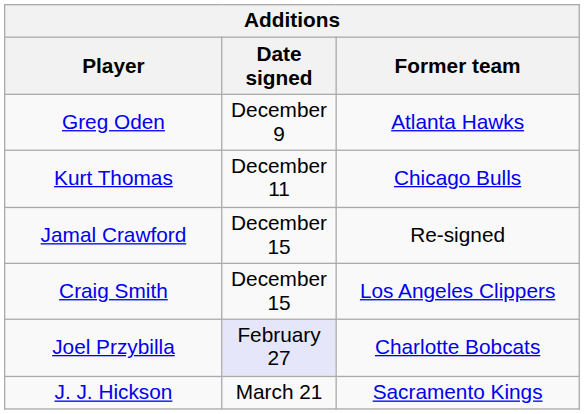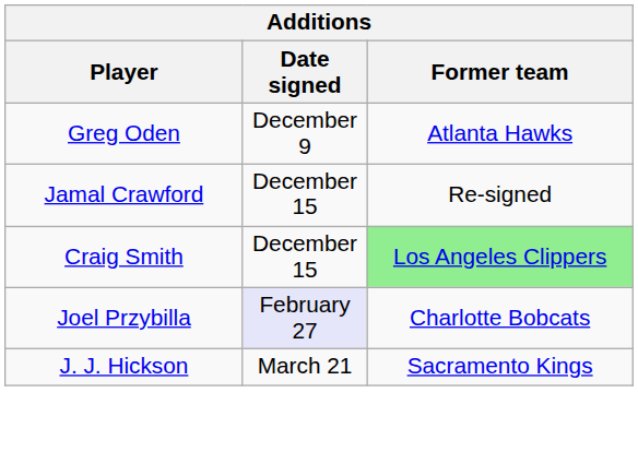- row: Kurt Thomas | December 11 | Chicago Bulls
Craig Smith | Former team: no background -> lightgreen background
